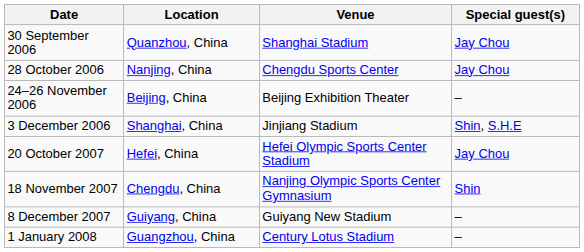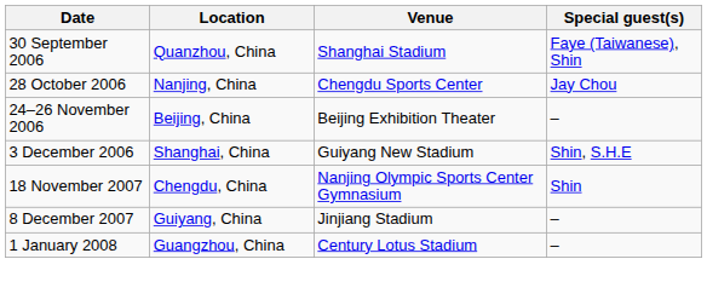30 September 2006 | Special guest(s): Jay Chou -> Faye (Taiwanese), Shin
3 December 2006 | Venue: Jinjiang Stadium -> Guiyang New Stadium
- row: 20 October 2007 | Hefei, China | Hefei Olympic Sports Center Stadium | Jay Chou
8 December 2007 | Venue: Guiyang New Stadium -> Jinjiang Stadium
